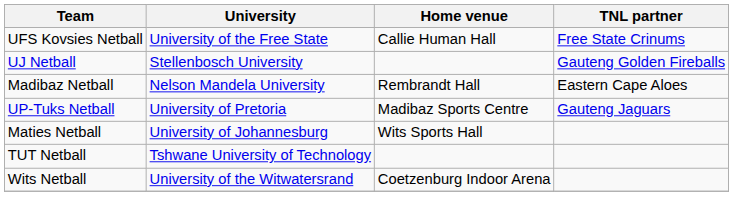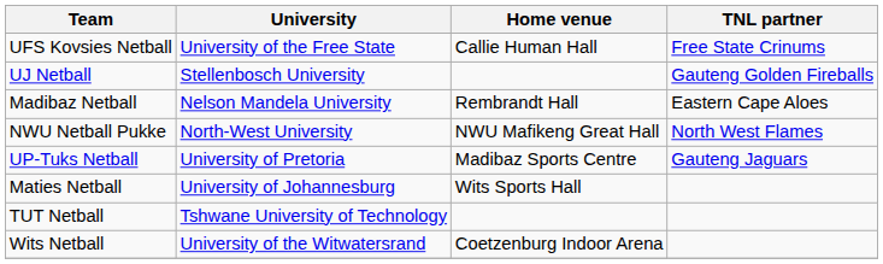+ row: NWU Netball Pukke | North-West University | NWU Mafikeng Great Hall | North West Flames
